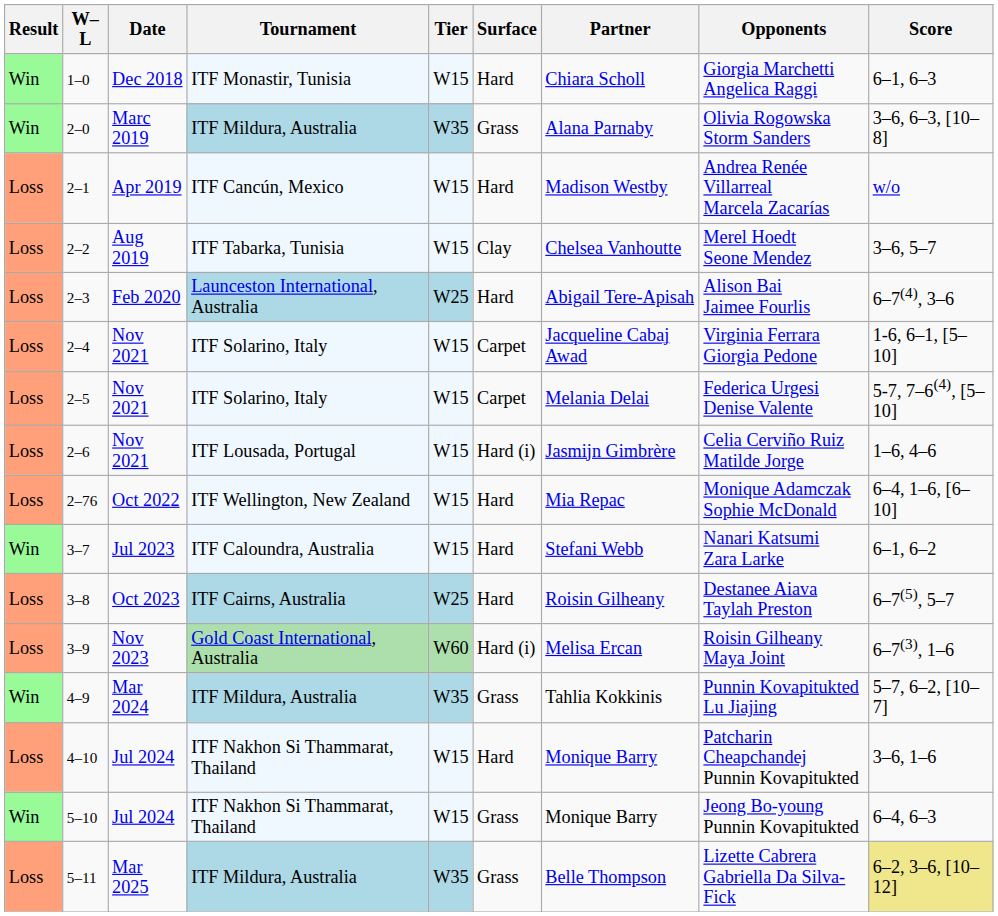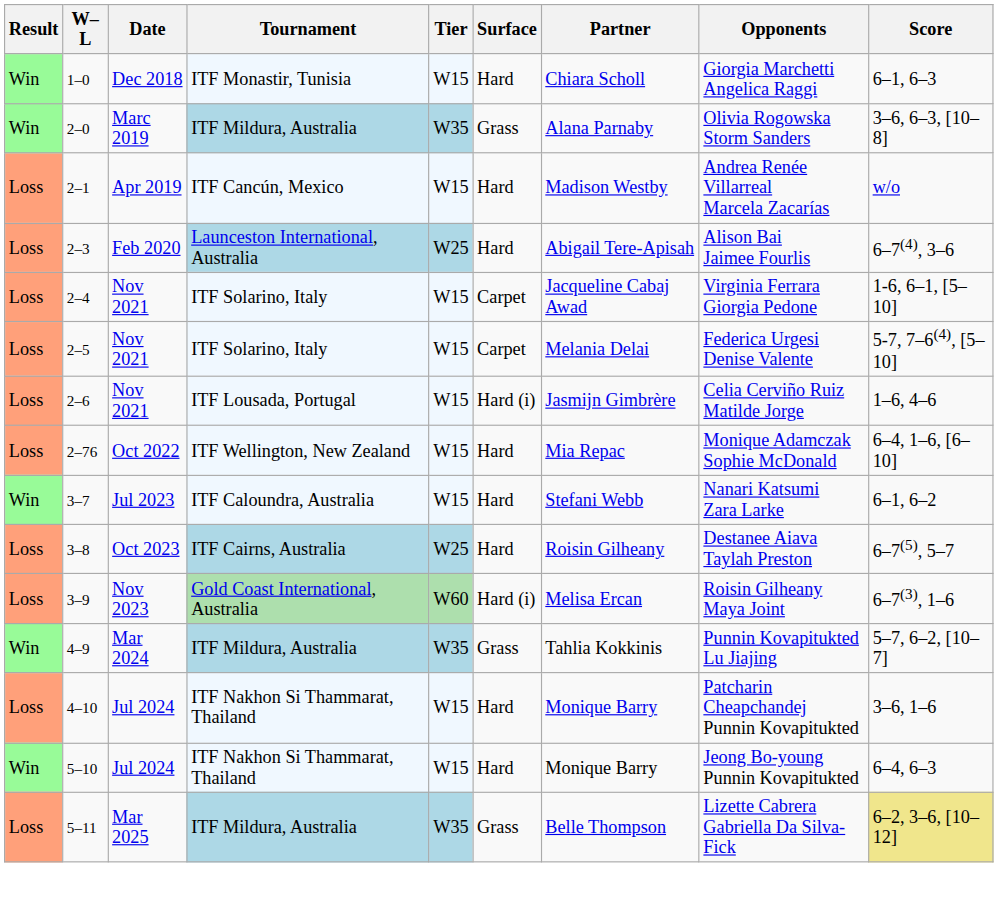- row: Loss | 2–2 | Aug 2019 | ITF Tabarka, Tunisia | W15 | Clay | Chelsea Vanhoutte | Merel Hoedt Seone Mendez | 3–6, 5–7
5–10 | Surface: Grass -> Hard
